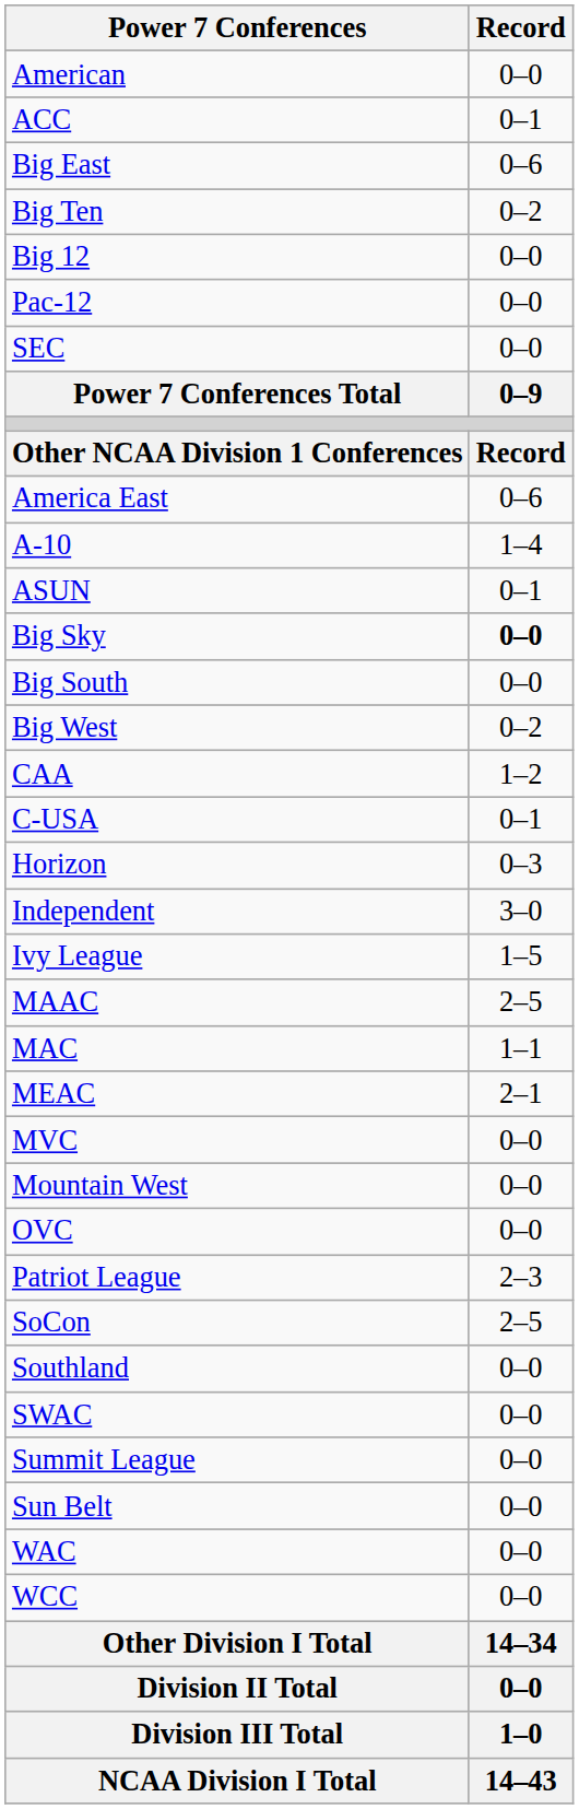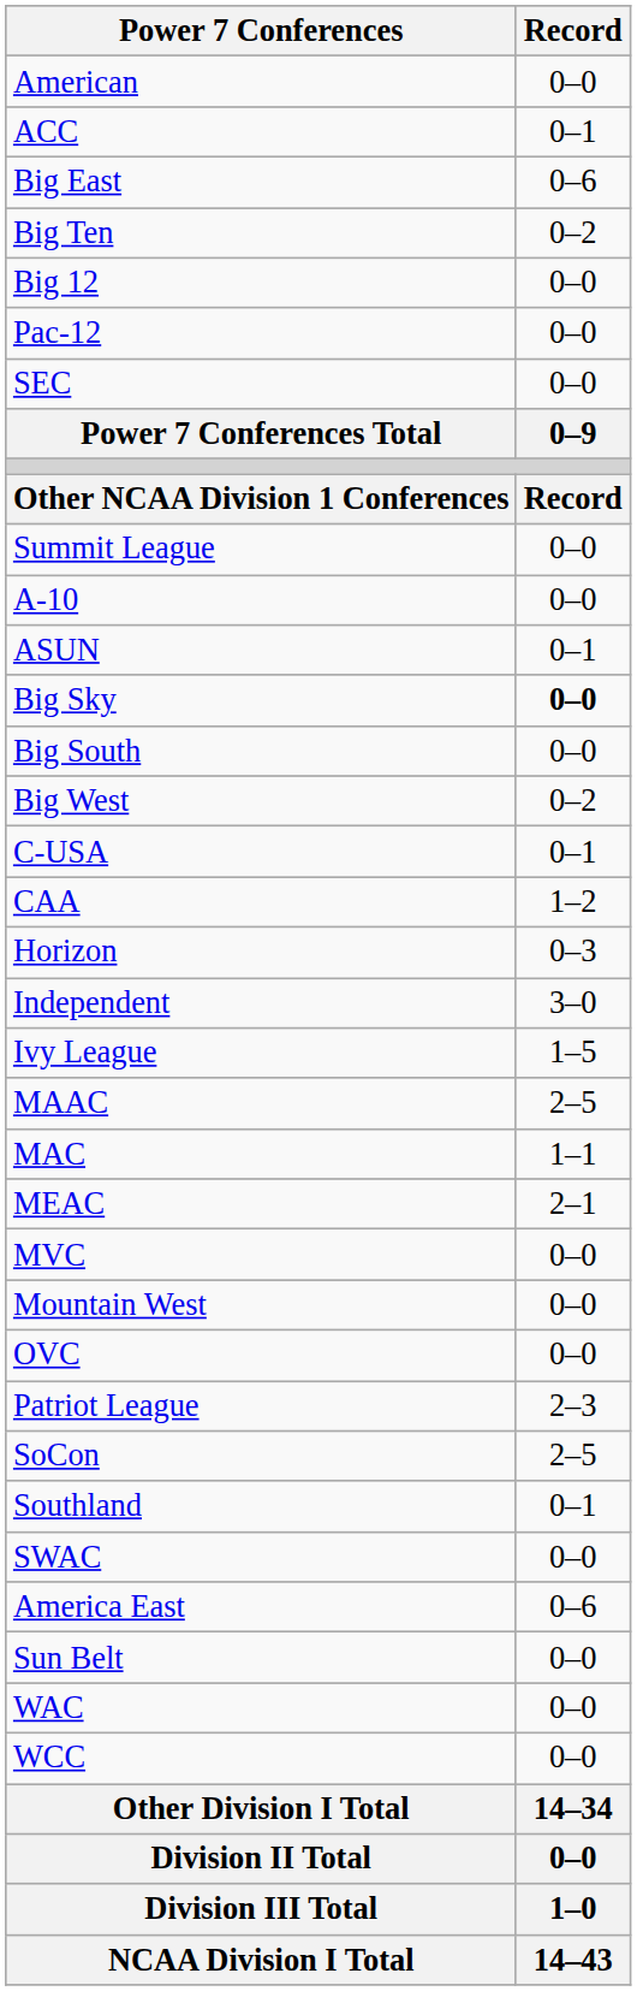rows swapped: America East <-> Summit League
A-10 | Record: 1–4 -> 0–0
rows swapped: CAA <-> C-USA
Southland | Record: 0–0 -> 0–1
